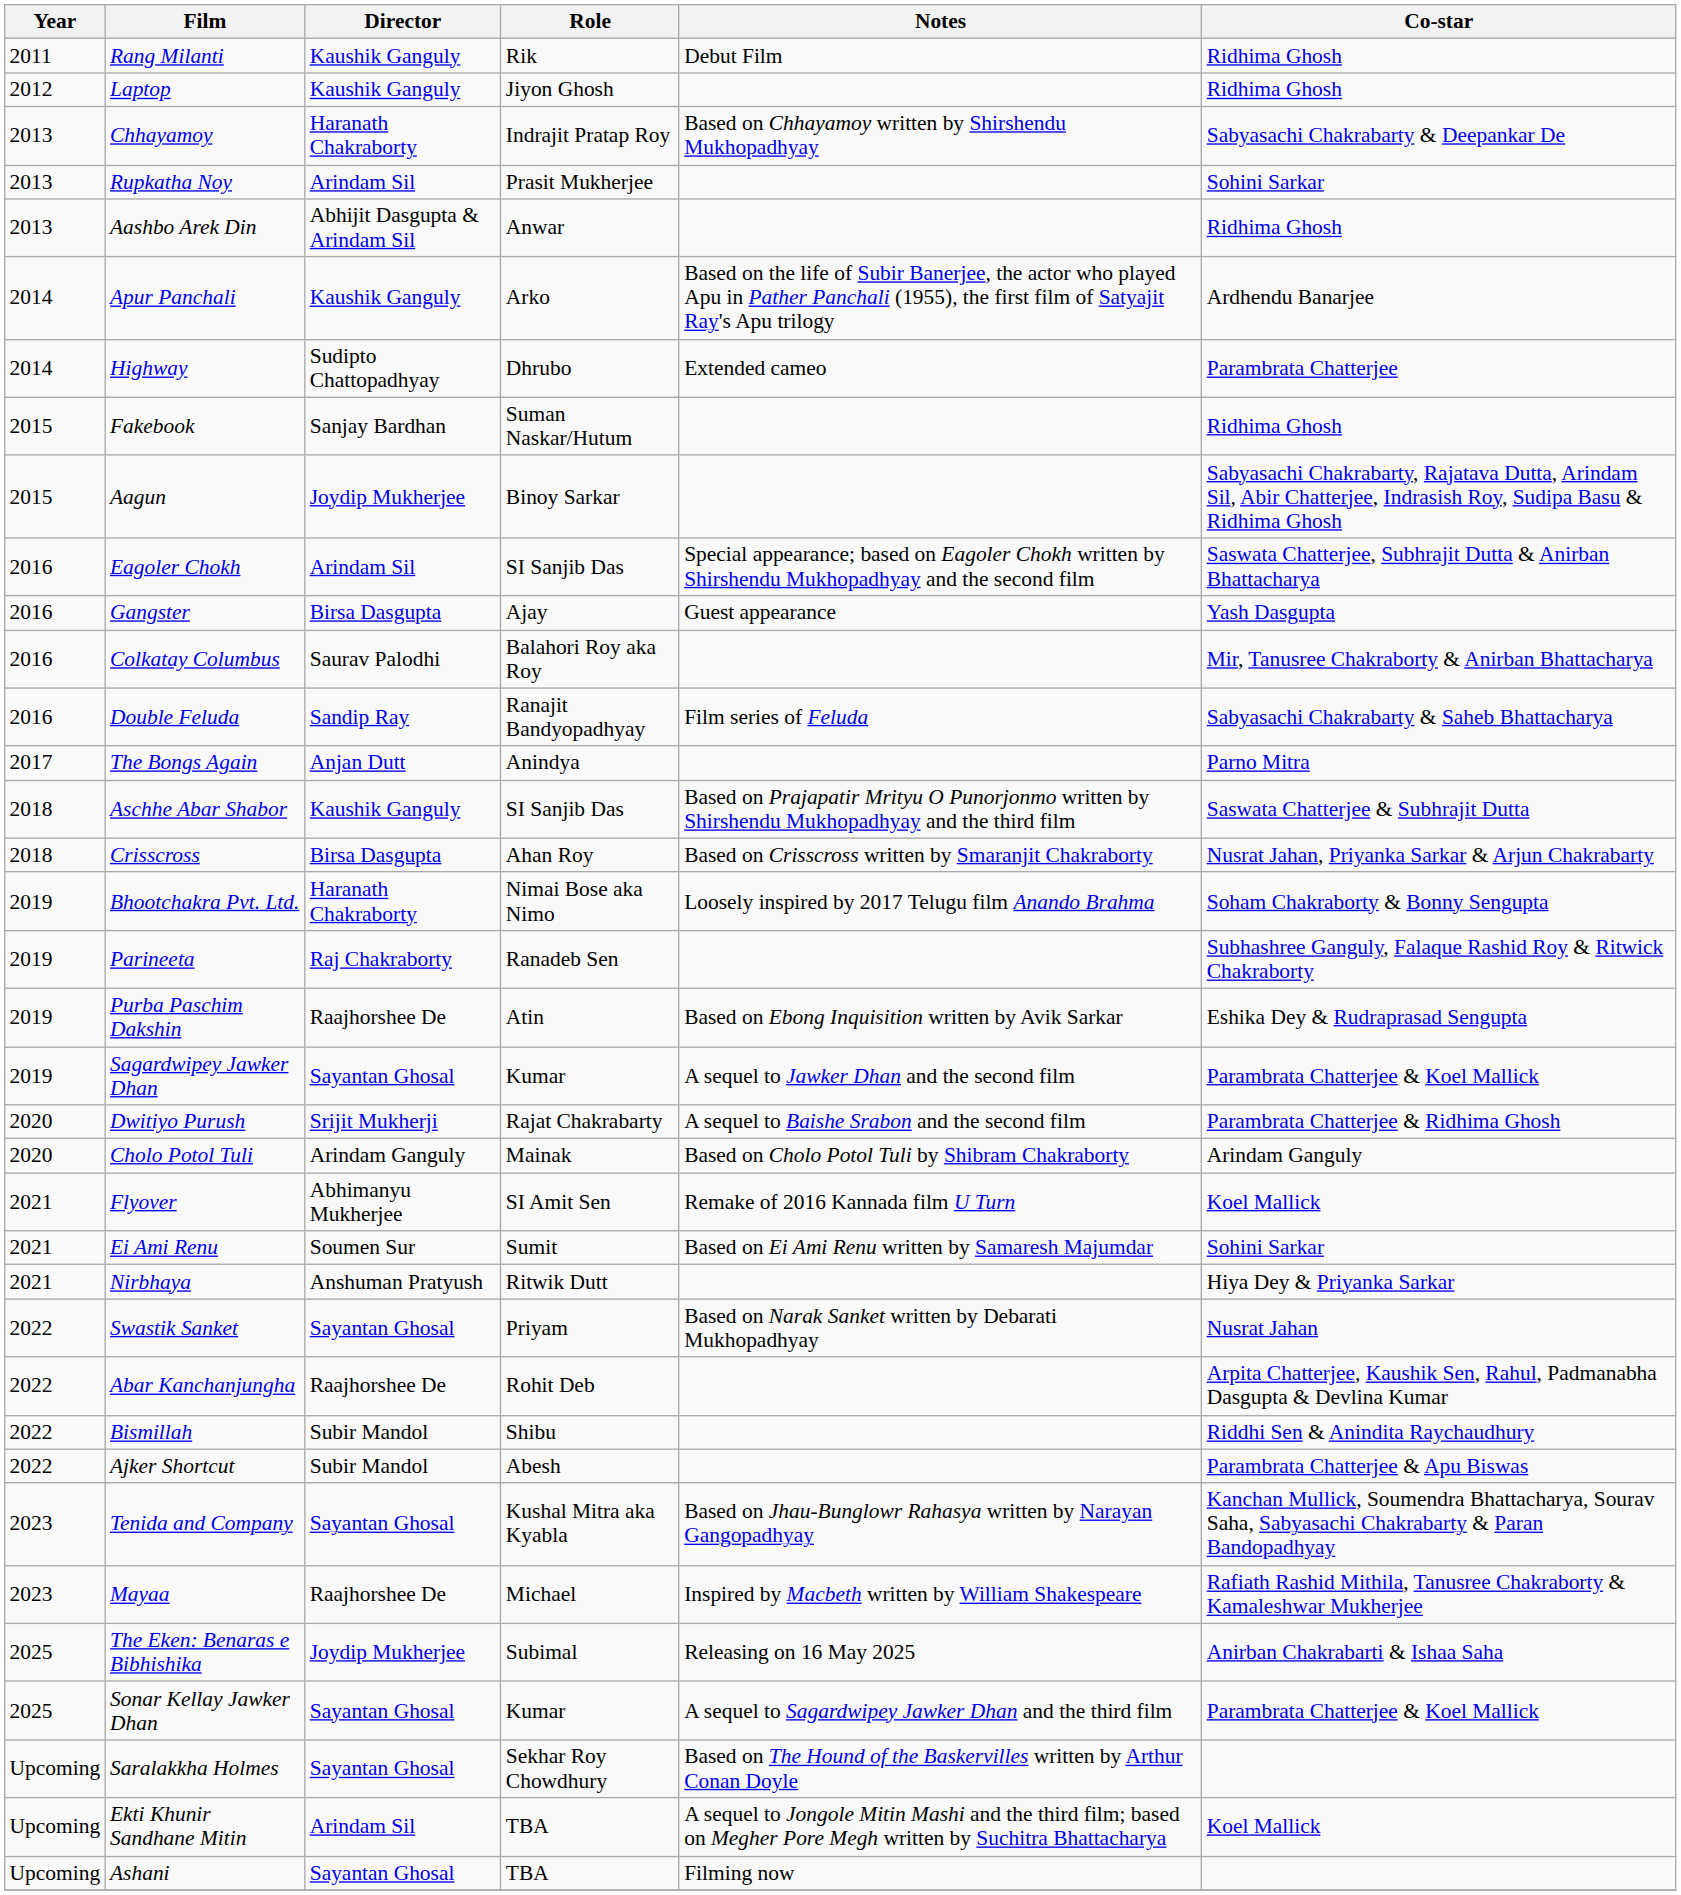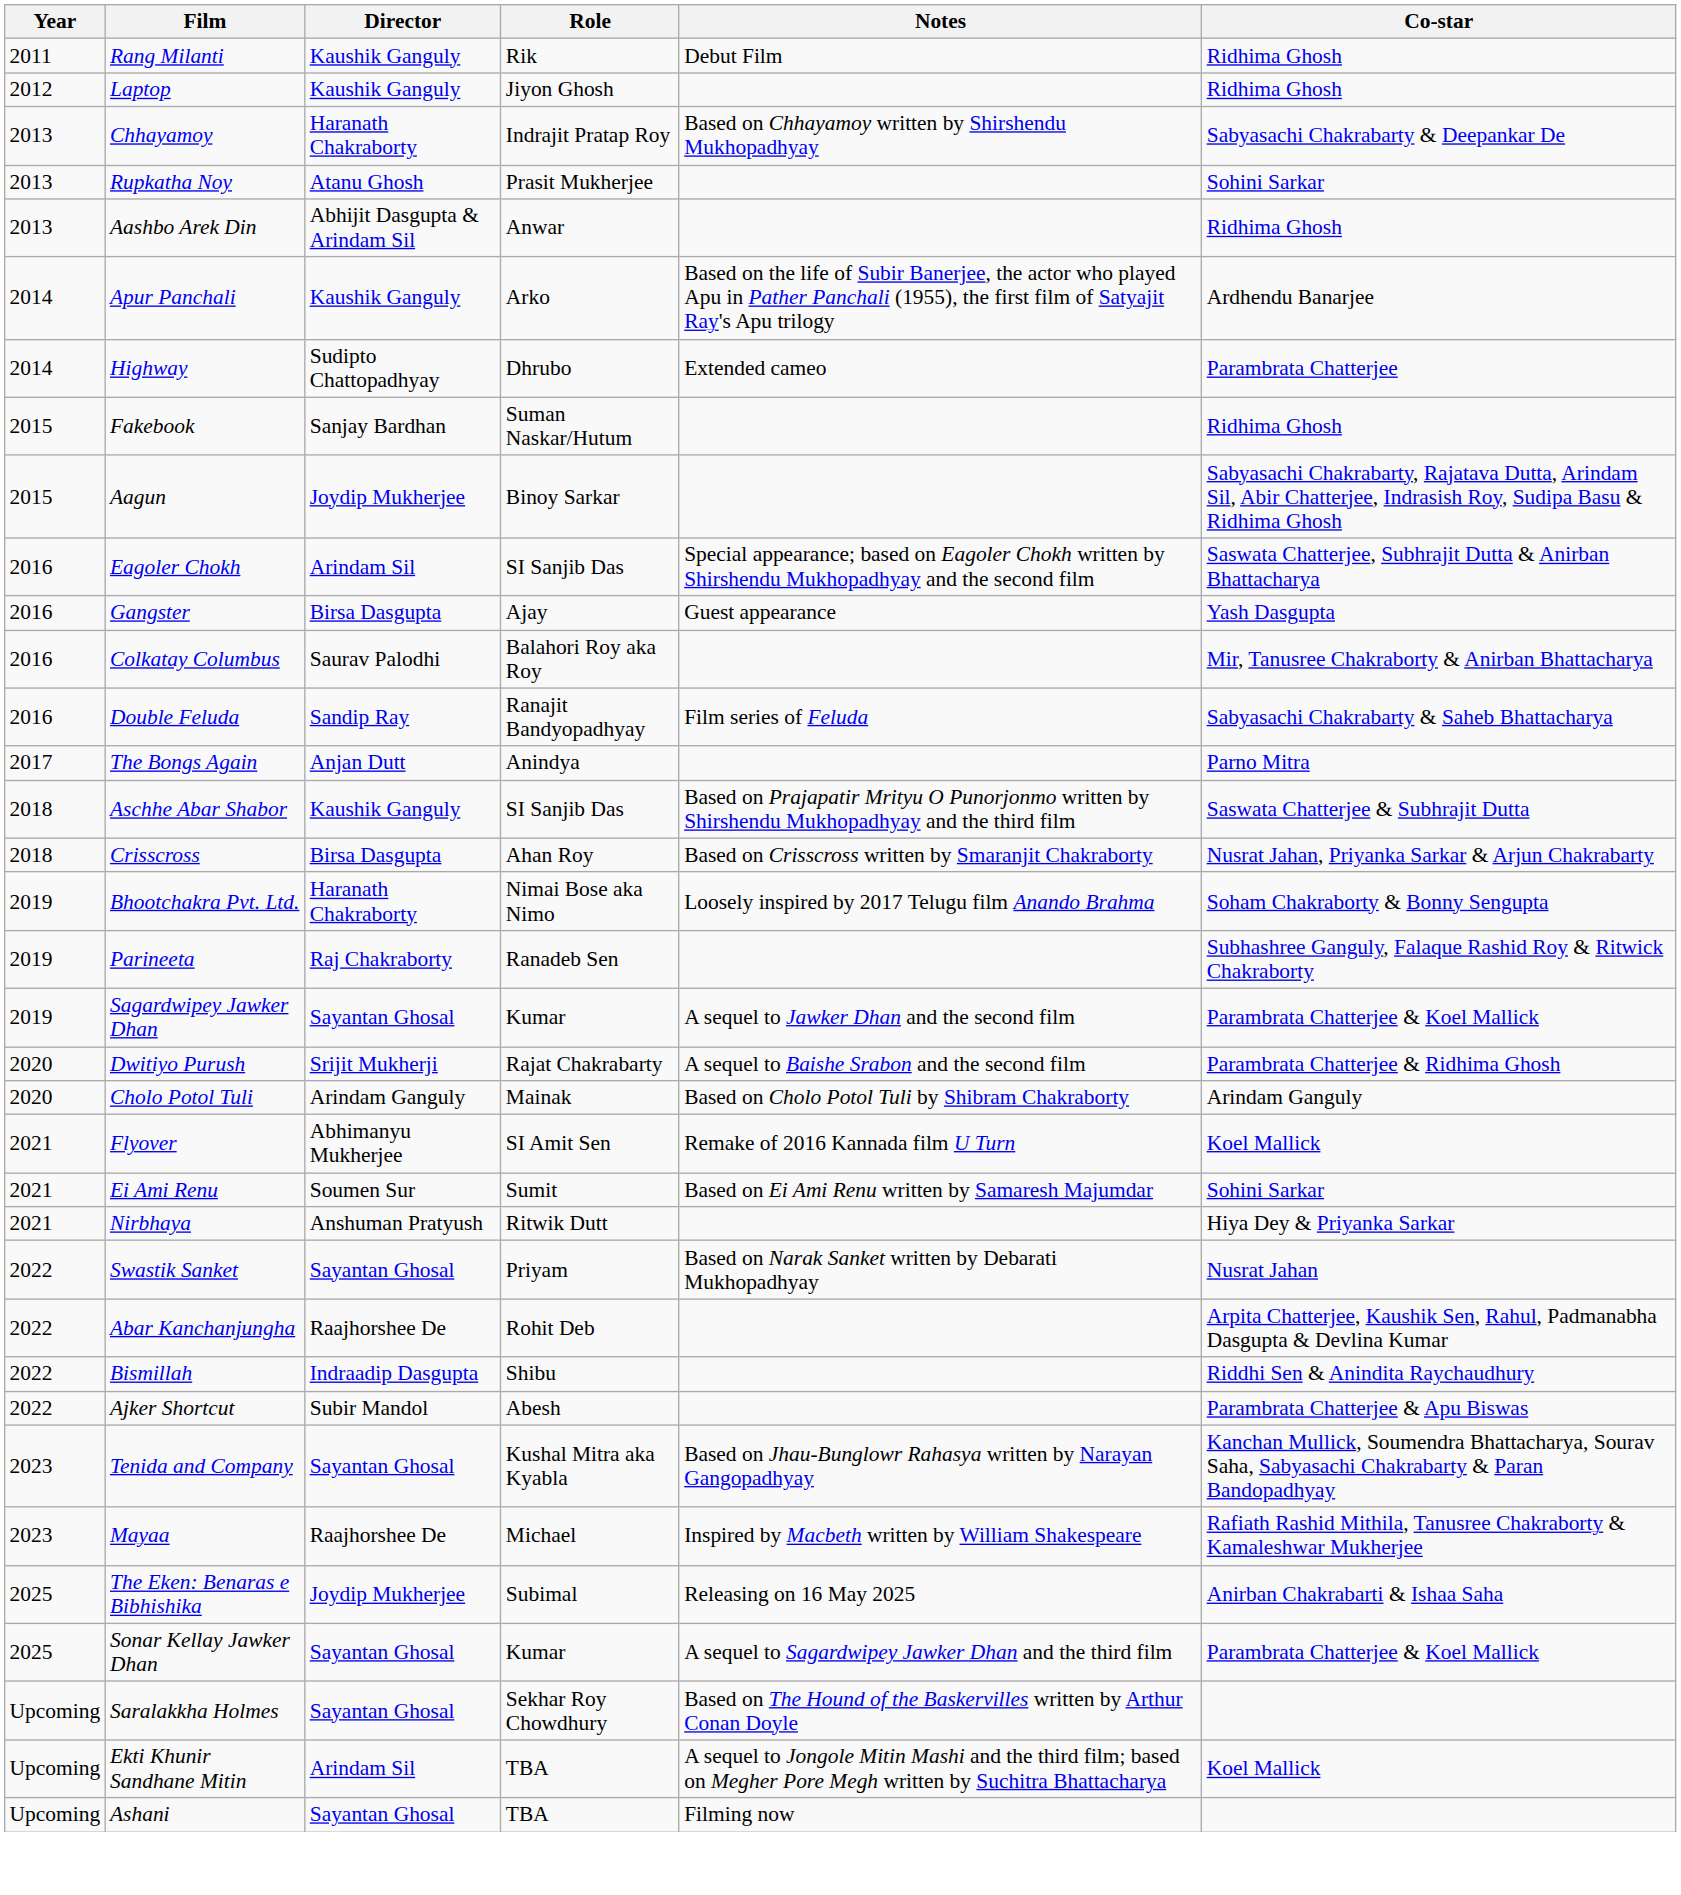Rupkatha Noy | Director: Arindam Sil -> Atanu Ghosh
- row: 2019 | Purba Paschim Dakshin | Raajhorshee De | Atin | Based on Ebong Inquisition written by Avik Sarkar | Eshika Dey & Rudraprasad Sengupta
Bismillah | Director: Subir Mandol -> Indraadip Dasgupta
